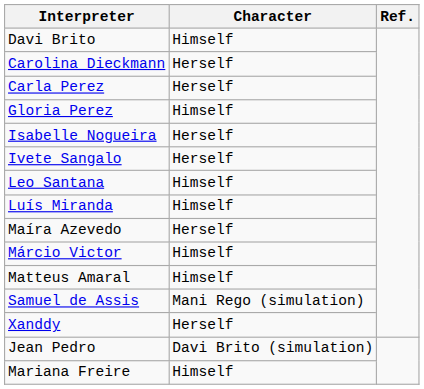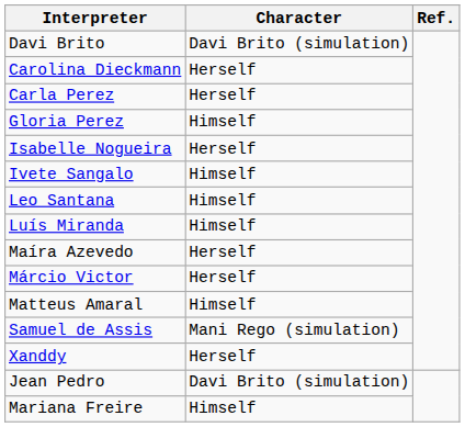Davi Brito | Character: Himself -> Davi Brito (simulation)
Ivete Sangalo | Character: Herself -> Himself
Márcio Victor | Character: Himself -> Herself
